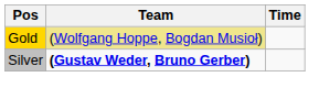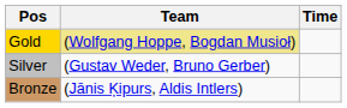Silver | Team: bold -> normal
+ row: Bronze | (Jānis Ķipurs, Aldis Intlers)
